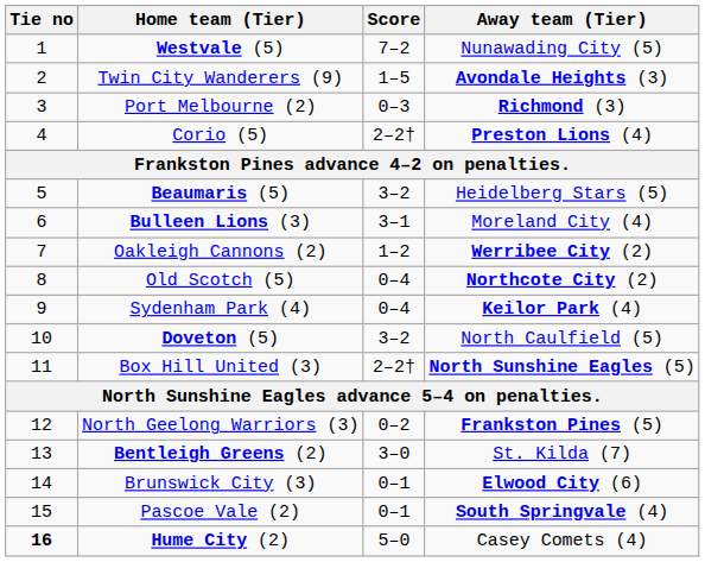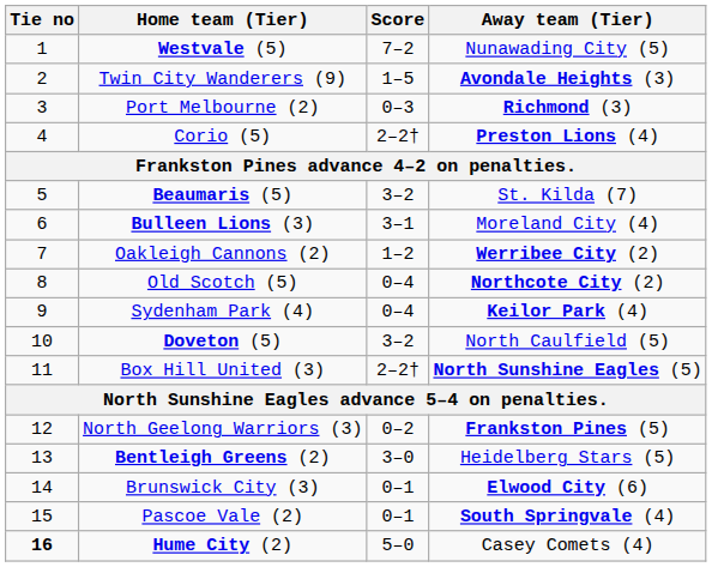Beaumaris (5) | Away team (Tier): Heidelberg Stars (5) -> St. Kilda (7)
Bentleigh Greens (2) | Away team (Tier): St. Kilda (7) -> Heidelberg Stars (5)
